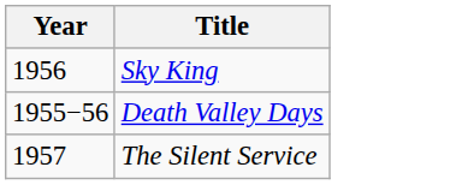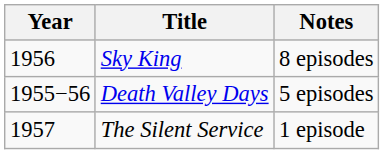+ column: Notes | 8 episodes | 5 episodes | 1 episode
